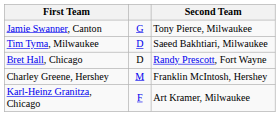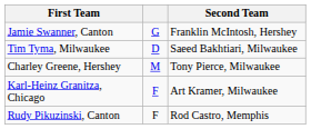Jamie Swanner, Canton | Second Team: Tony Pierce, Milwaukee -> Franklin McIntosh, Hershey
- row: Bret Hall, Chicago | D | Randy Prescott, Fort Wayne
Charley Greene, Hershey | Second Team: Franklin McIntosh, Hershey -> Tony Pierce, Milwaukee
+ row: Rudy Pikuzinski, Canton | F | Rod Castro, Memphis
